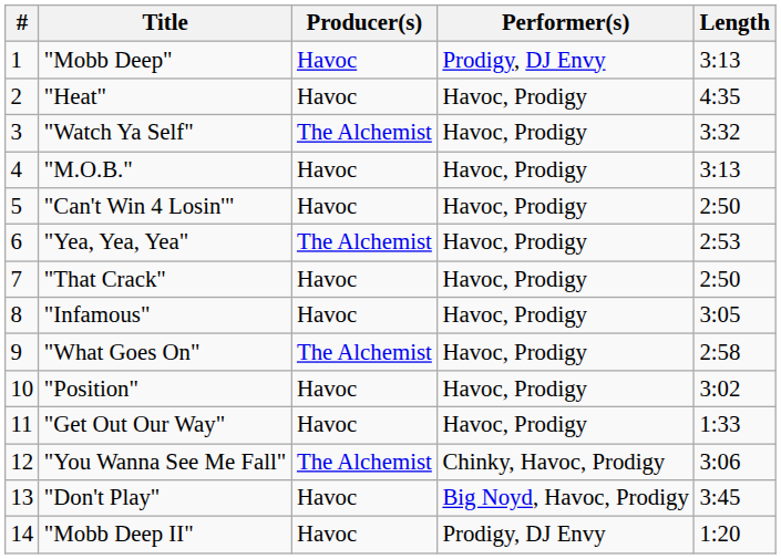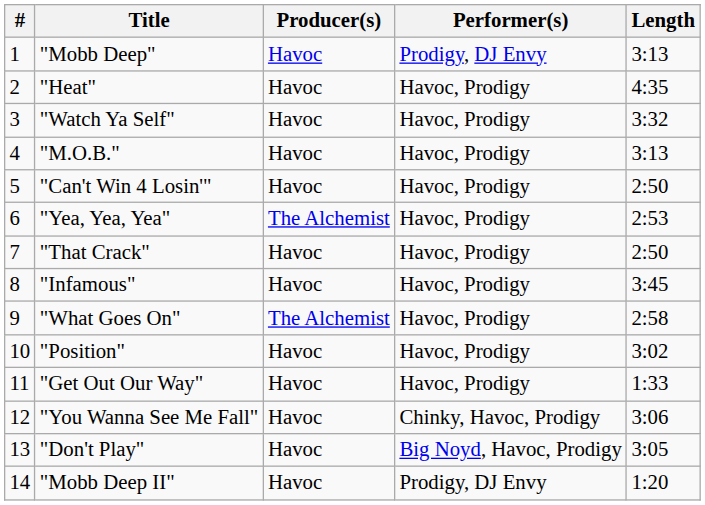"Watch Ya Self" | Producer(s): The Alchemist -> Havoc
"Infamous" | Length: 3:05 -> 3:45
"You Wanna See Me Fall" | Producer(s): The Alchemist -> Havoc
"Don't Play" | Length: 3:45 -> 3:05
